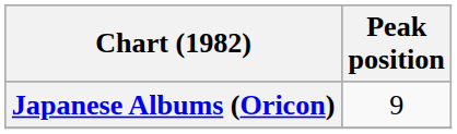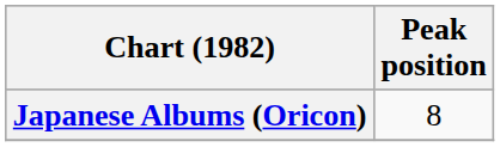Japanese Albums (Oricon) | Peak position: 9 -> 8
